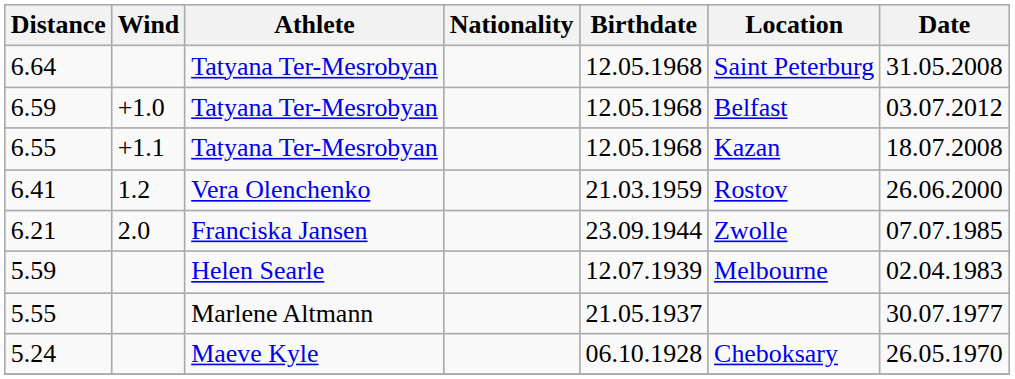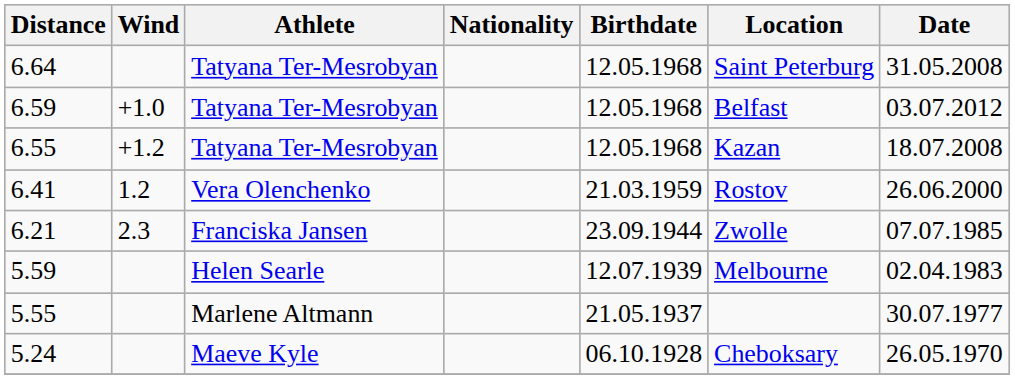6.55 | Wind: +1.1 -> +1.2
6.21 | Wind: 2.0 -> 2.3
